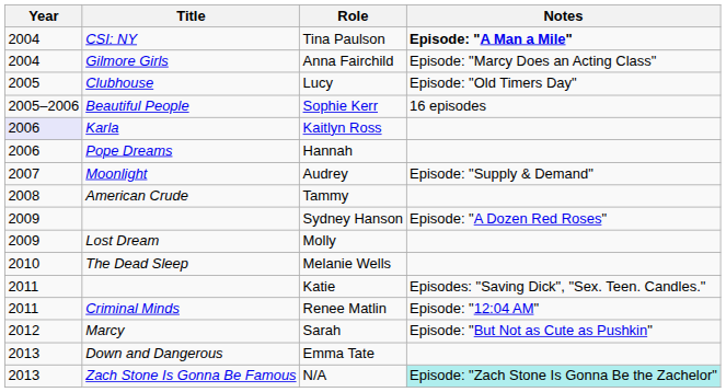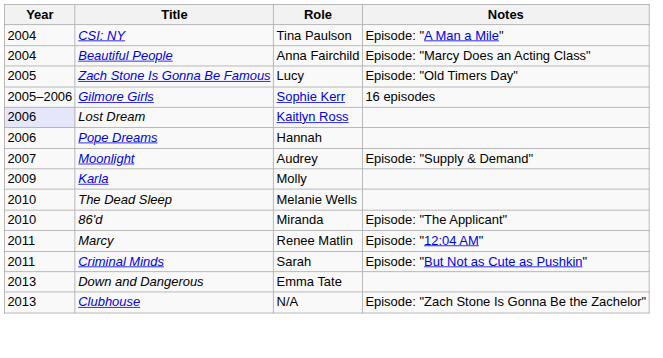Tina Paulson | Notes: bold -> normal
Anna Fairchild | Title: Gilmore Girls -> Beautiful People
Lucy | Title: Clubhouse -> Zach Stone Is Gonna Be Famous
Sophie Kerr | Title: Beautiful People -> Gilmore Girls
Kaitlyn Ross | Title: Karla -> Lost Dream
- row: 2008 | American Crude | Tammy
- row: 2009 | Sydney Hanson | Episode: "A Dozen Red Roses"
Molly | Title: Lost Dream -> Karla
+ row: 2010 | 86'd | Miranda | Episode: "The Applicant"
- row: 2011 | Katie | Episodes: "Saving Dick", "Sex. Teen. Candles."
Renee Matlin | Title: Criminal Minds -> Marcy
Sarah | Year: 2012 -> 2011
Sarah | Title: Marcy -> Criminal Minds
N/A | Title: Zach Stone Is Gonna Be Famous -> Clubhouse
N/A | Notes: paleturquoise background -> no background
